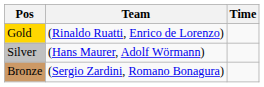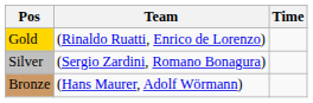Silver | Team: (Hans Maurer, Adolf Wörmann) -> (Sergio Zardini, Romano Bonagura)
Bronze | Team: (Sergio Zardini, Romano Bonagura) -> (Hans Maurer, Adolf Wörmann)
